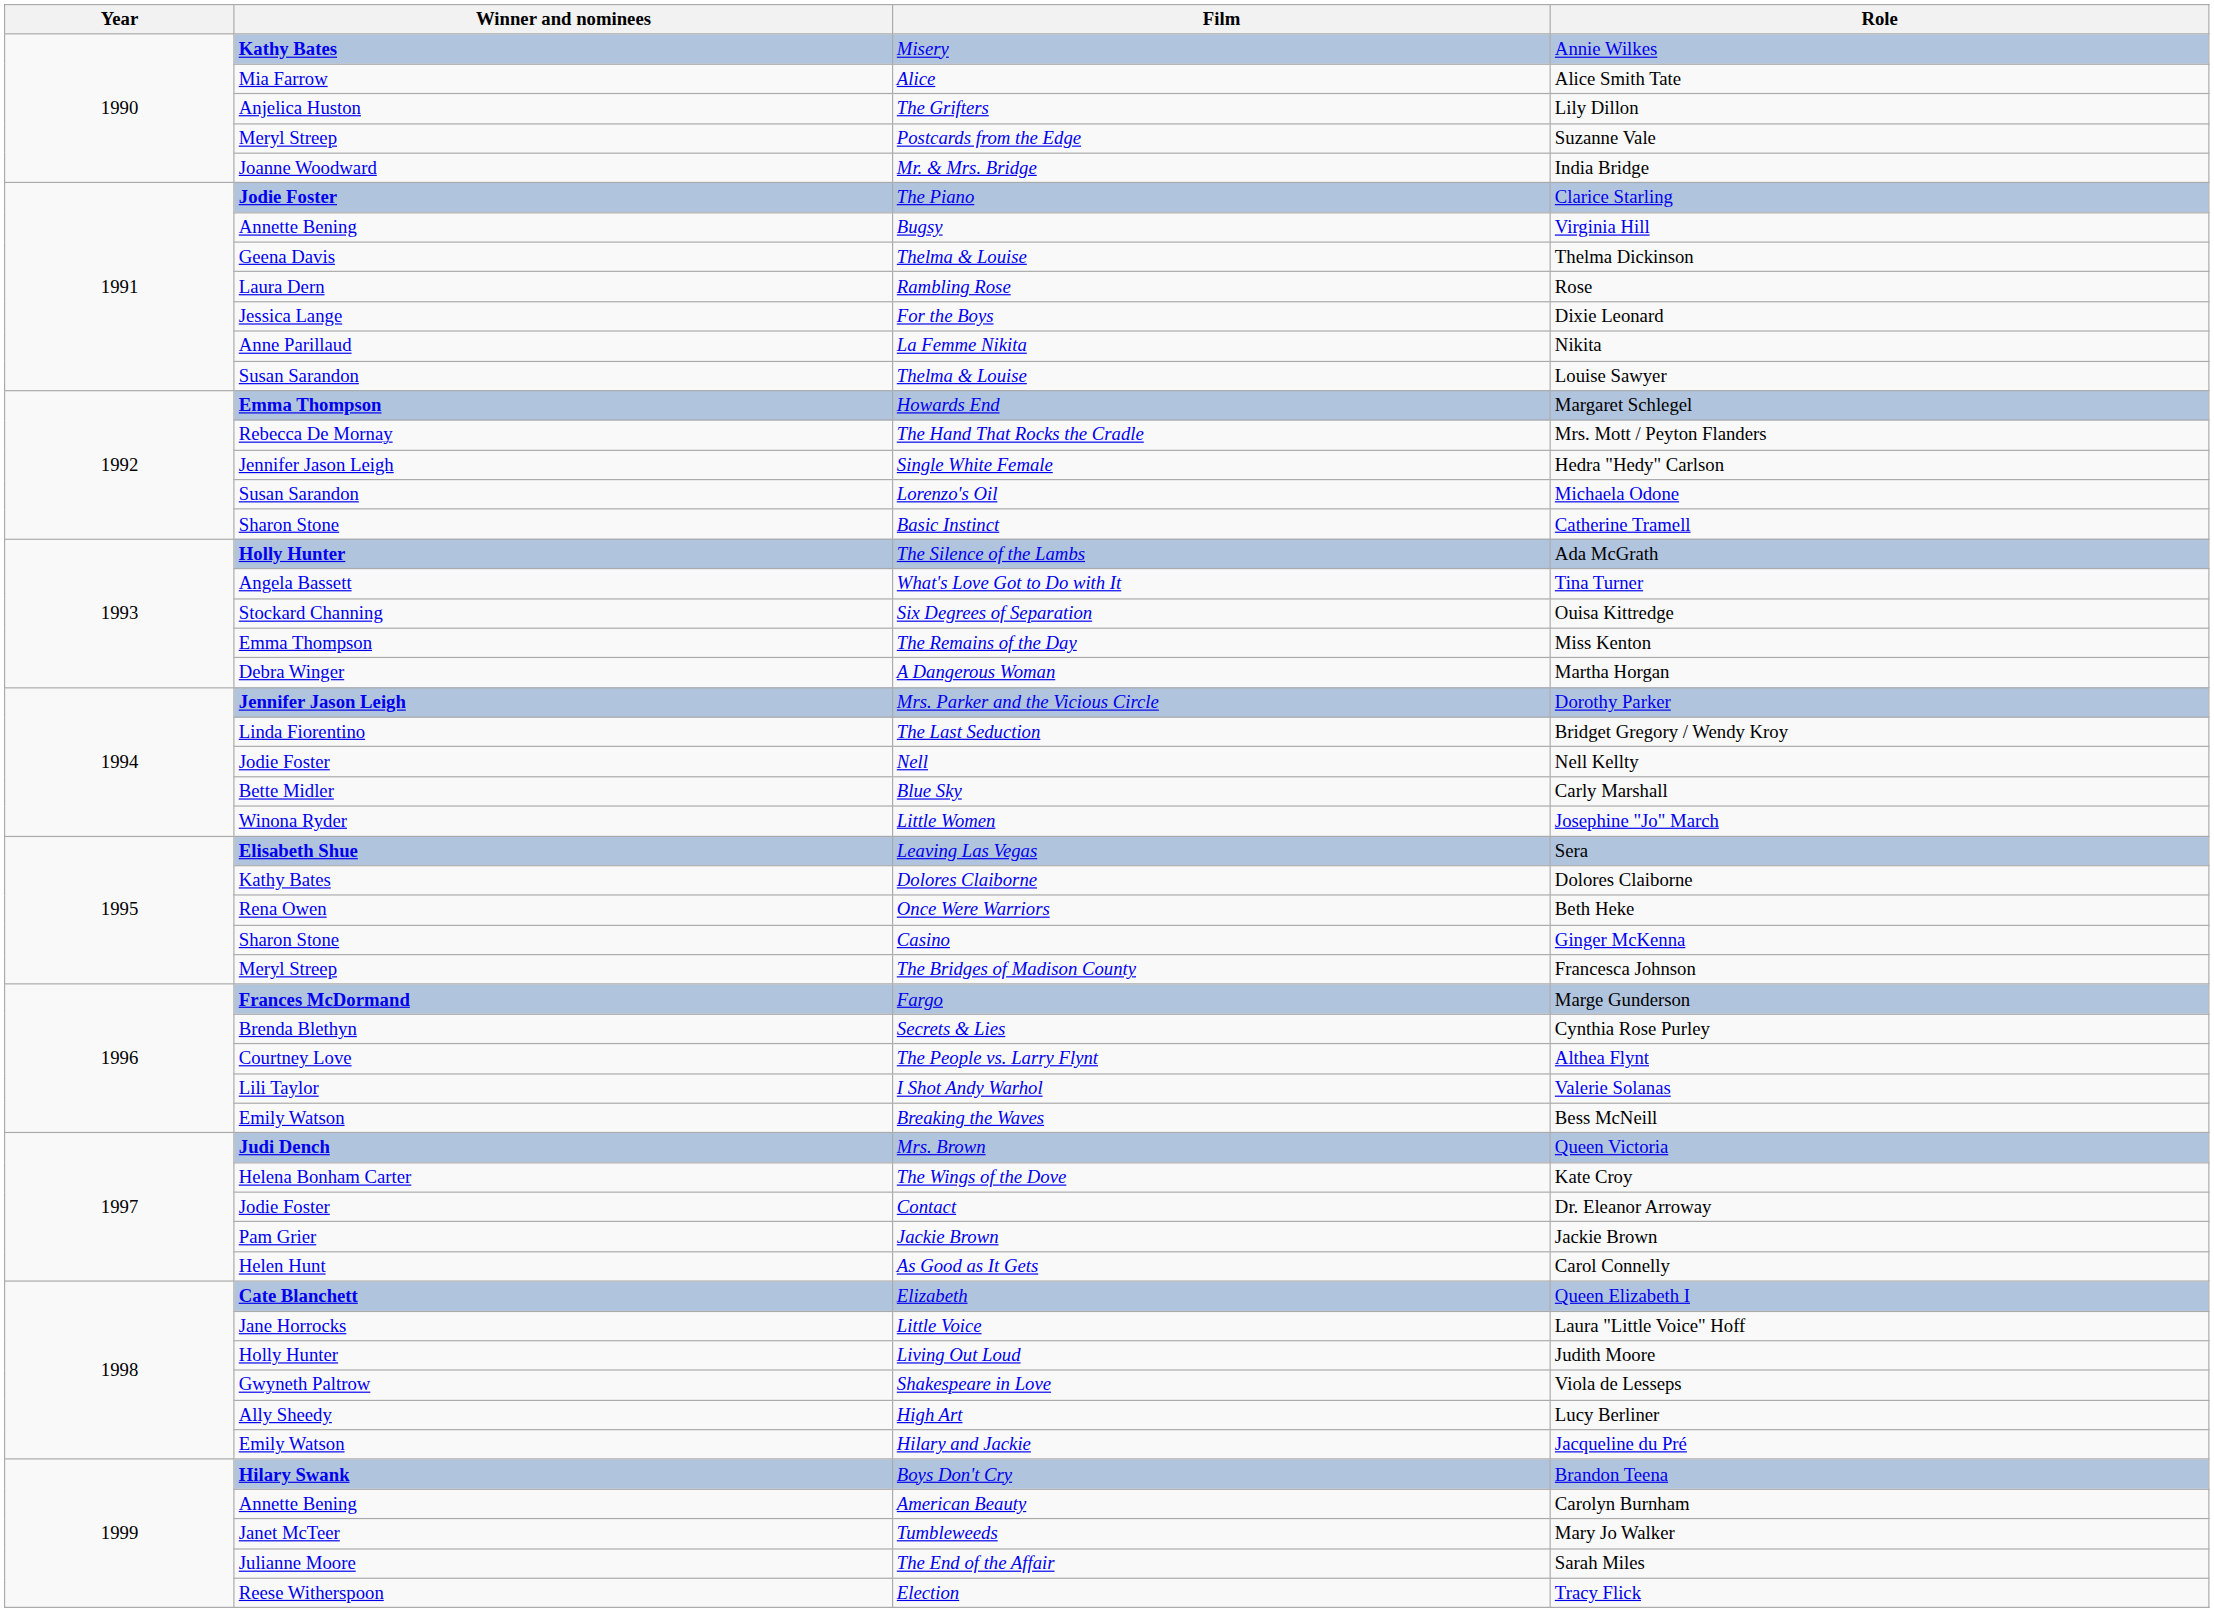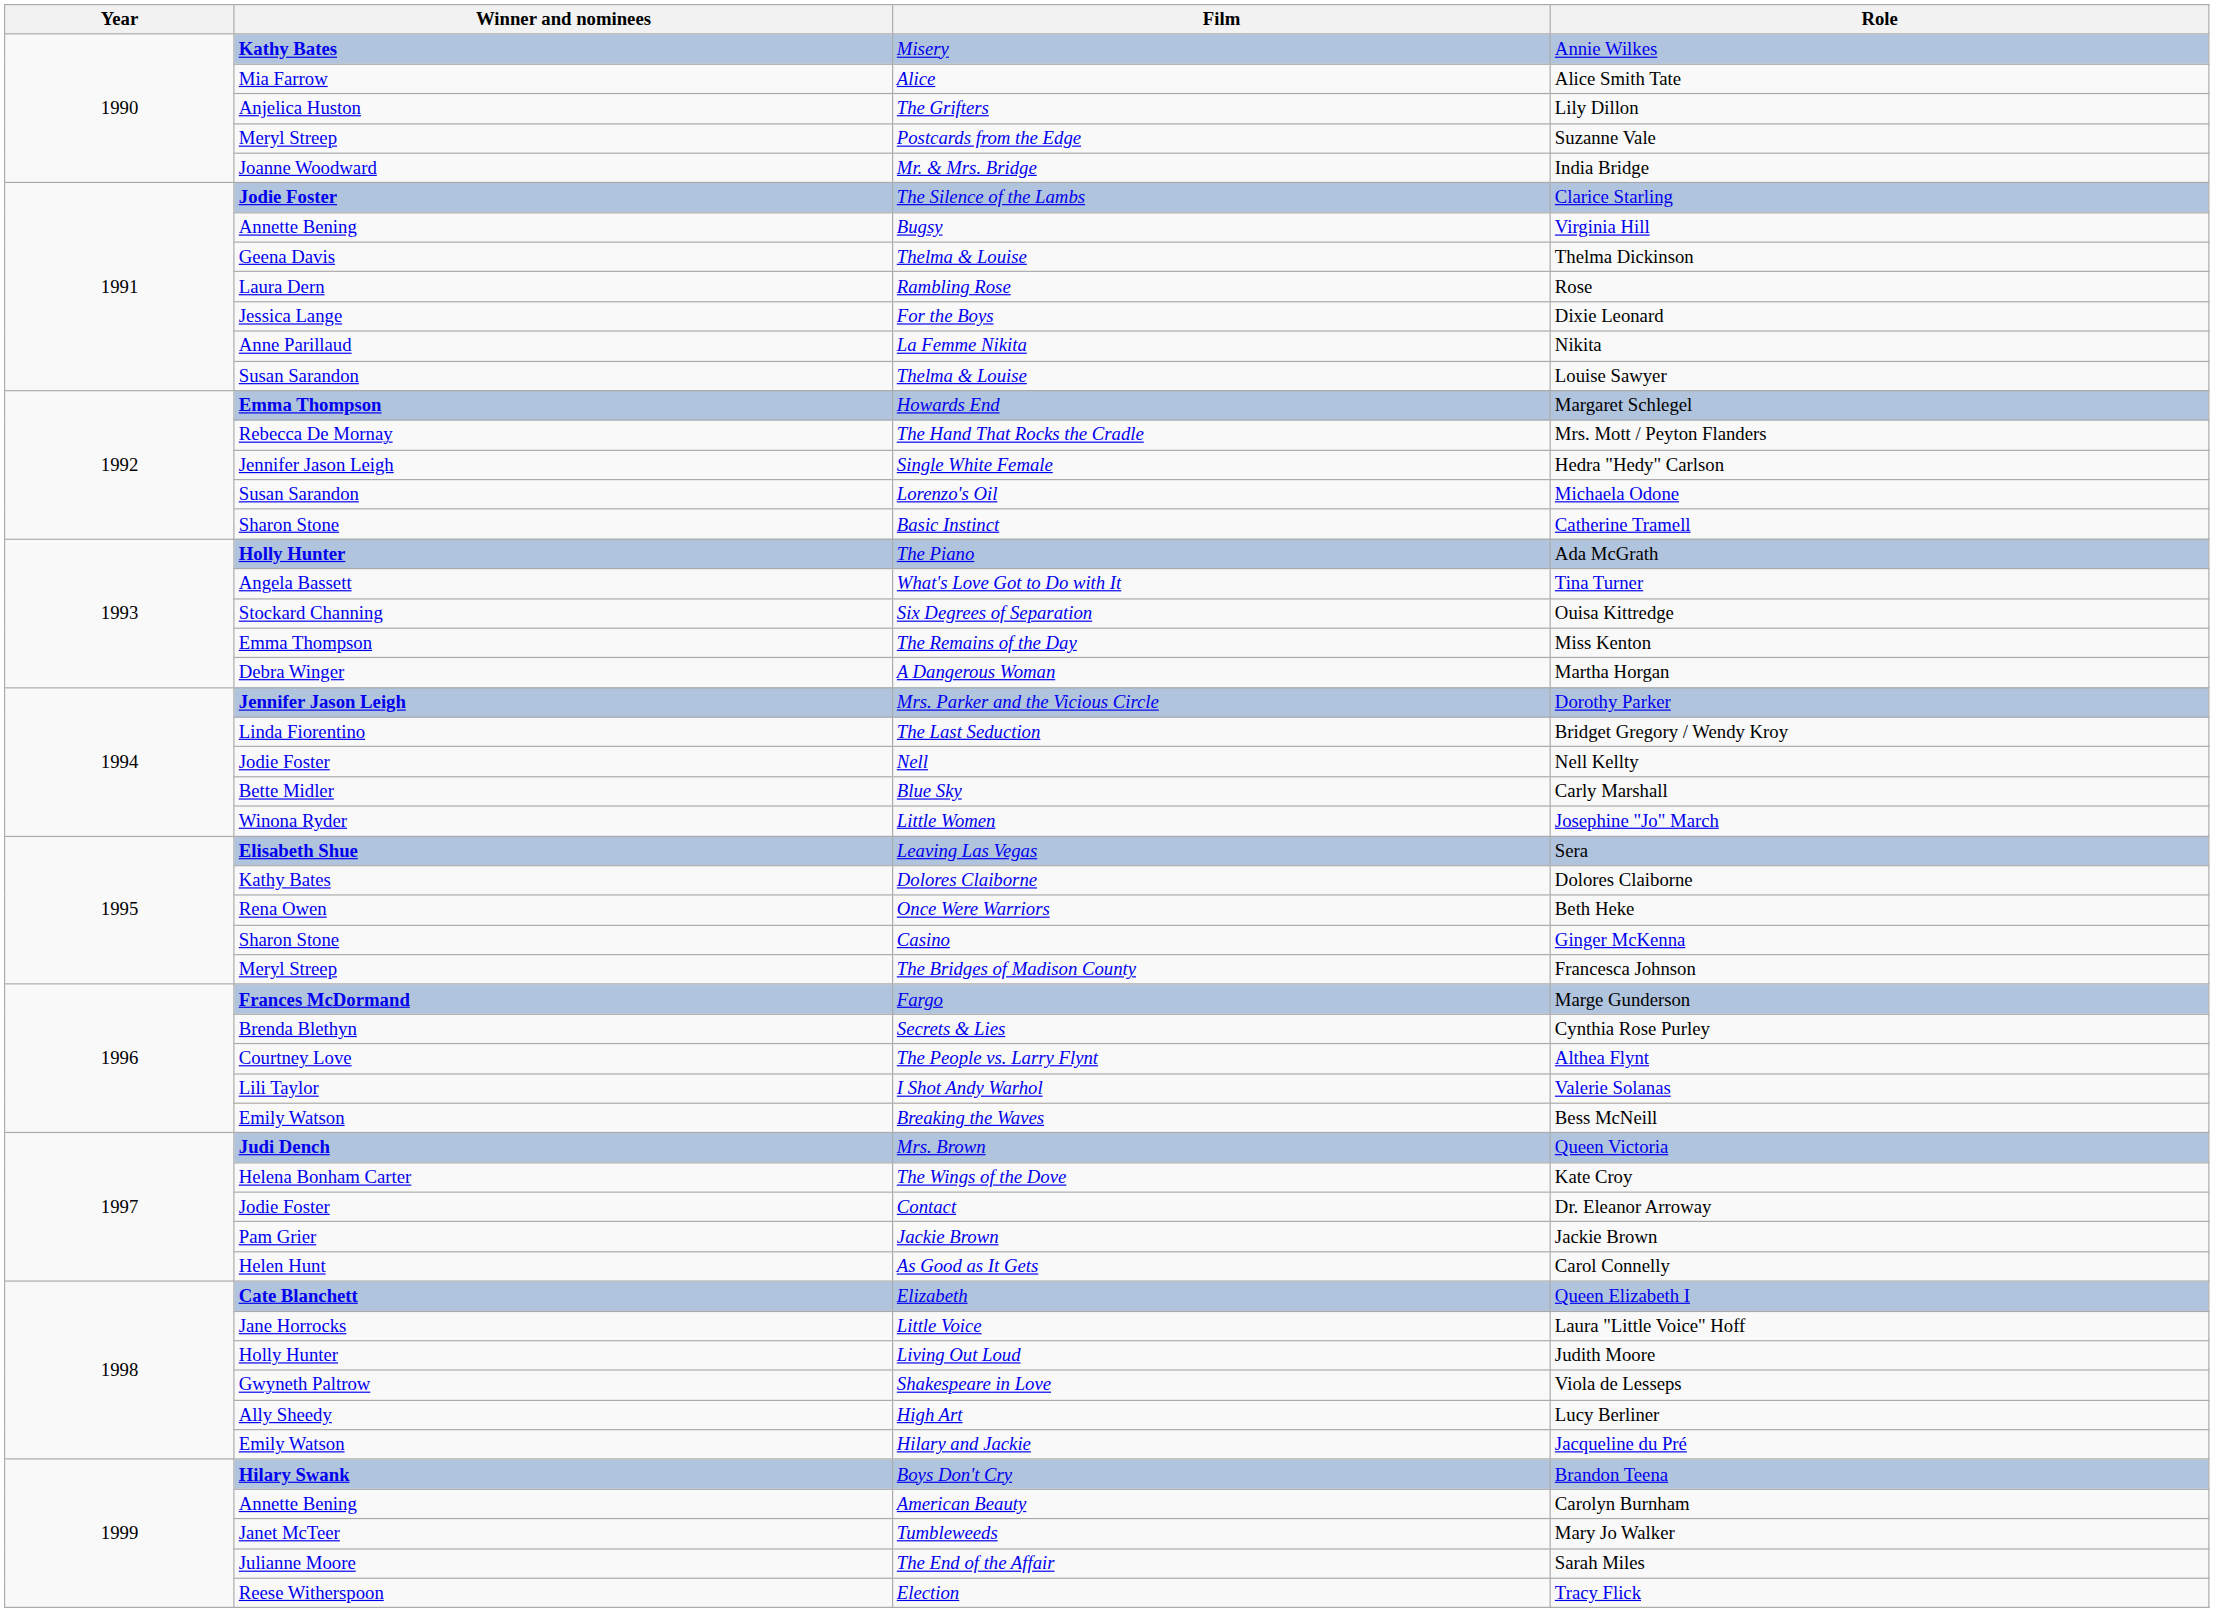Clarice Starling | Film: The Piano -> The Silence of the Lambs
Ada McGrath | Film: The Silence of the Lambs -> The Piano
